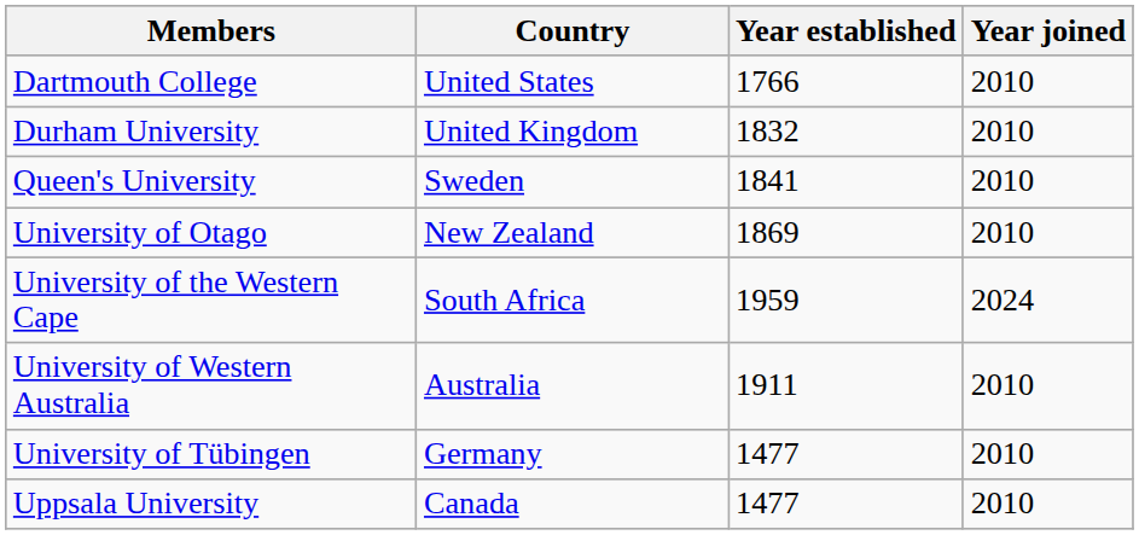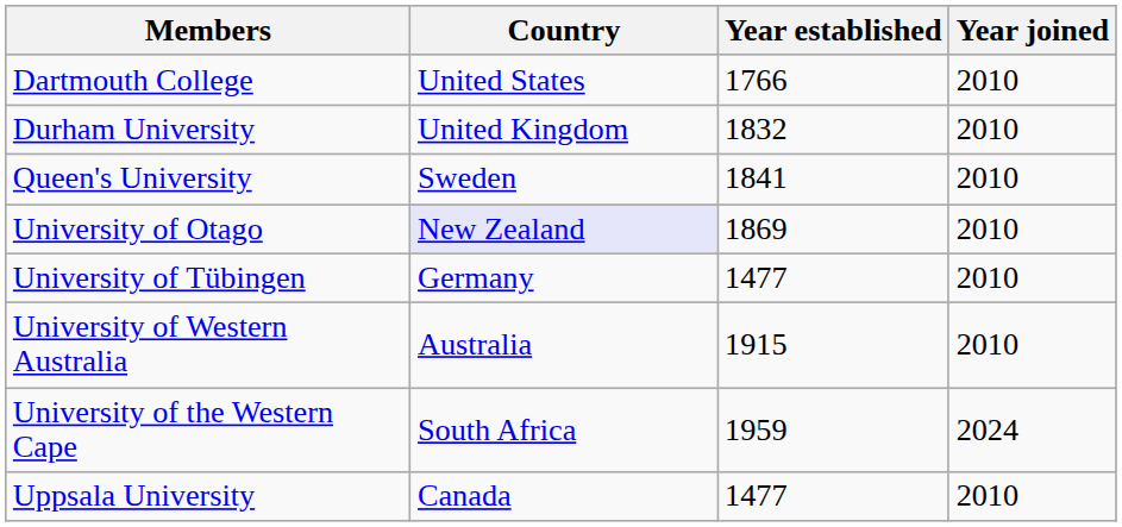University of Otago | Country: no background -> lavender background
rows swapped: University of Tübingen <-> University of the Western Cape
University of Western Australia | Year established: 1911 -> 1915
